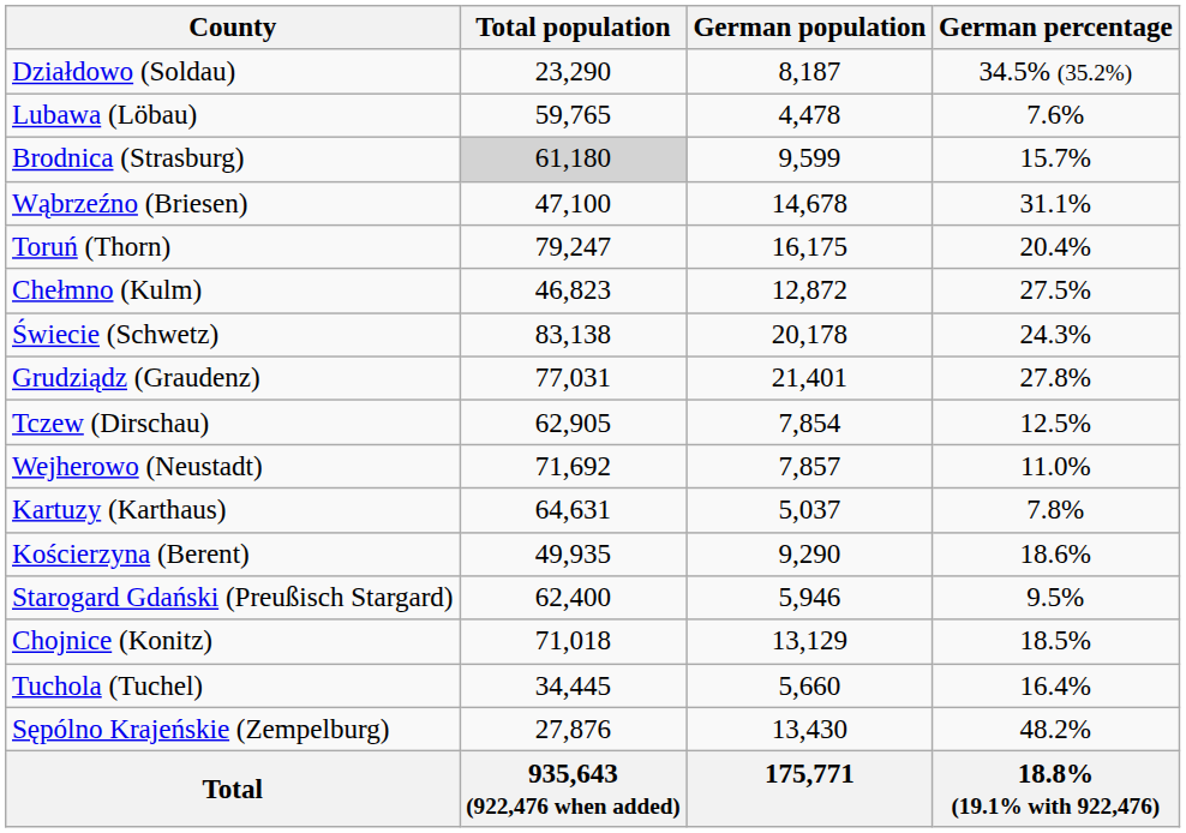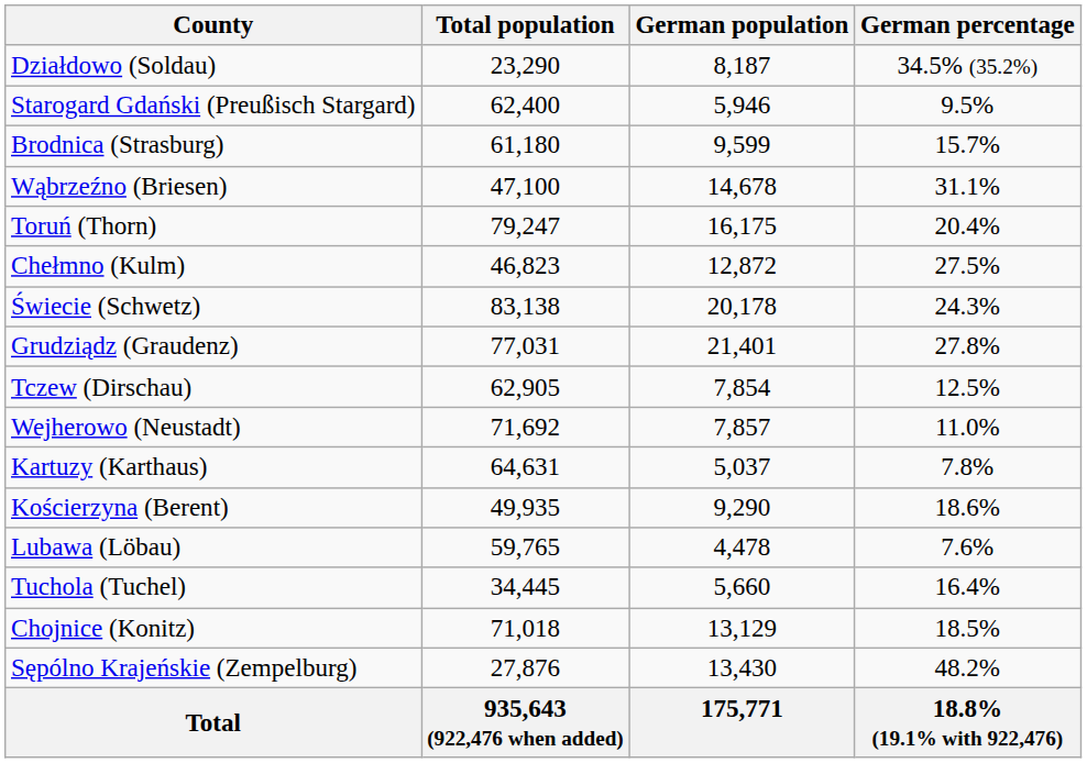rows swapped: Lubawa (Löbau) <-> Starogard Gdański (Preußisch Stargard)
Brodnica (Strasburg) | Total population: lightgrey background -> no background
rows swapped: Chojnice (Konitz) <-> Tuchola (Tuchel)
